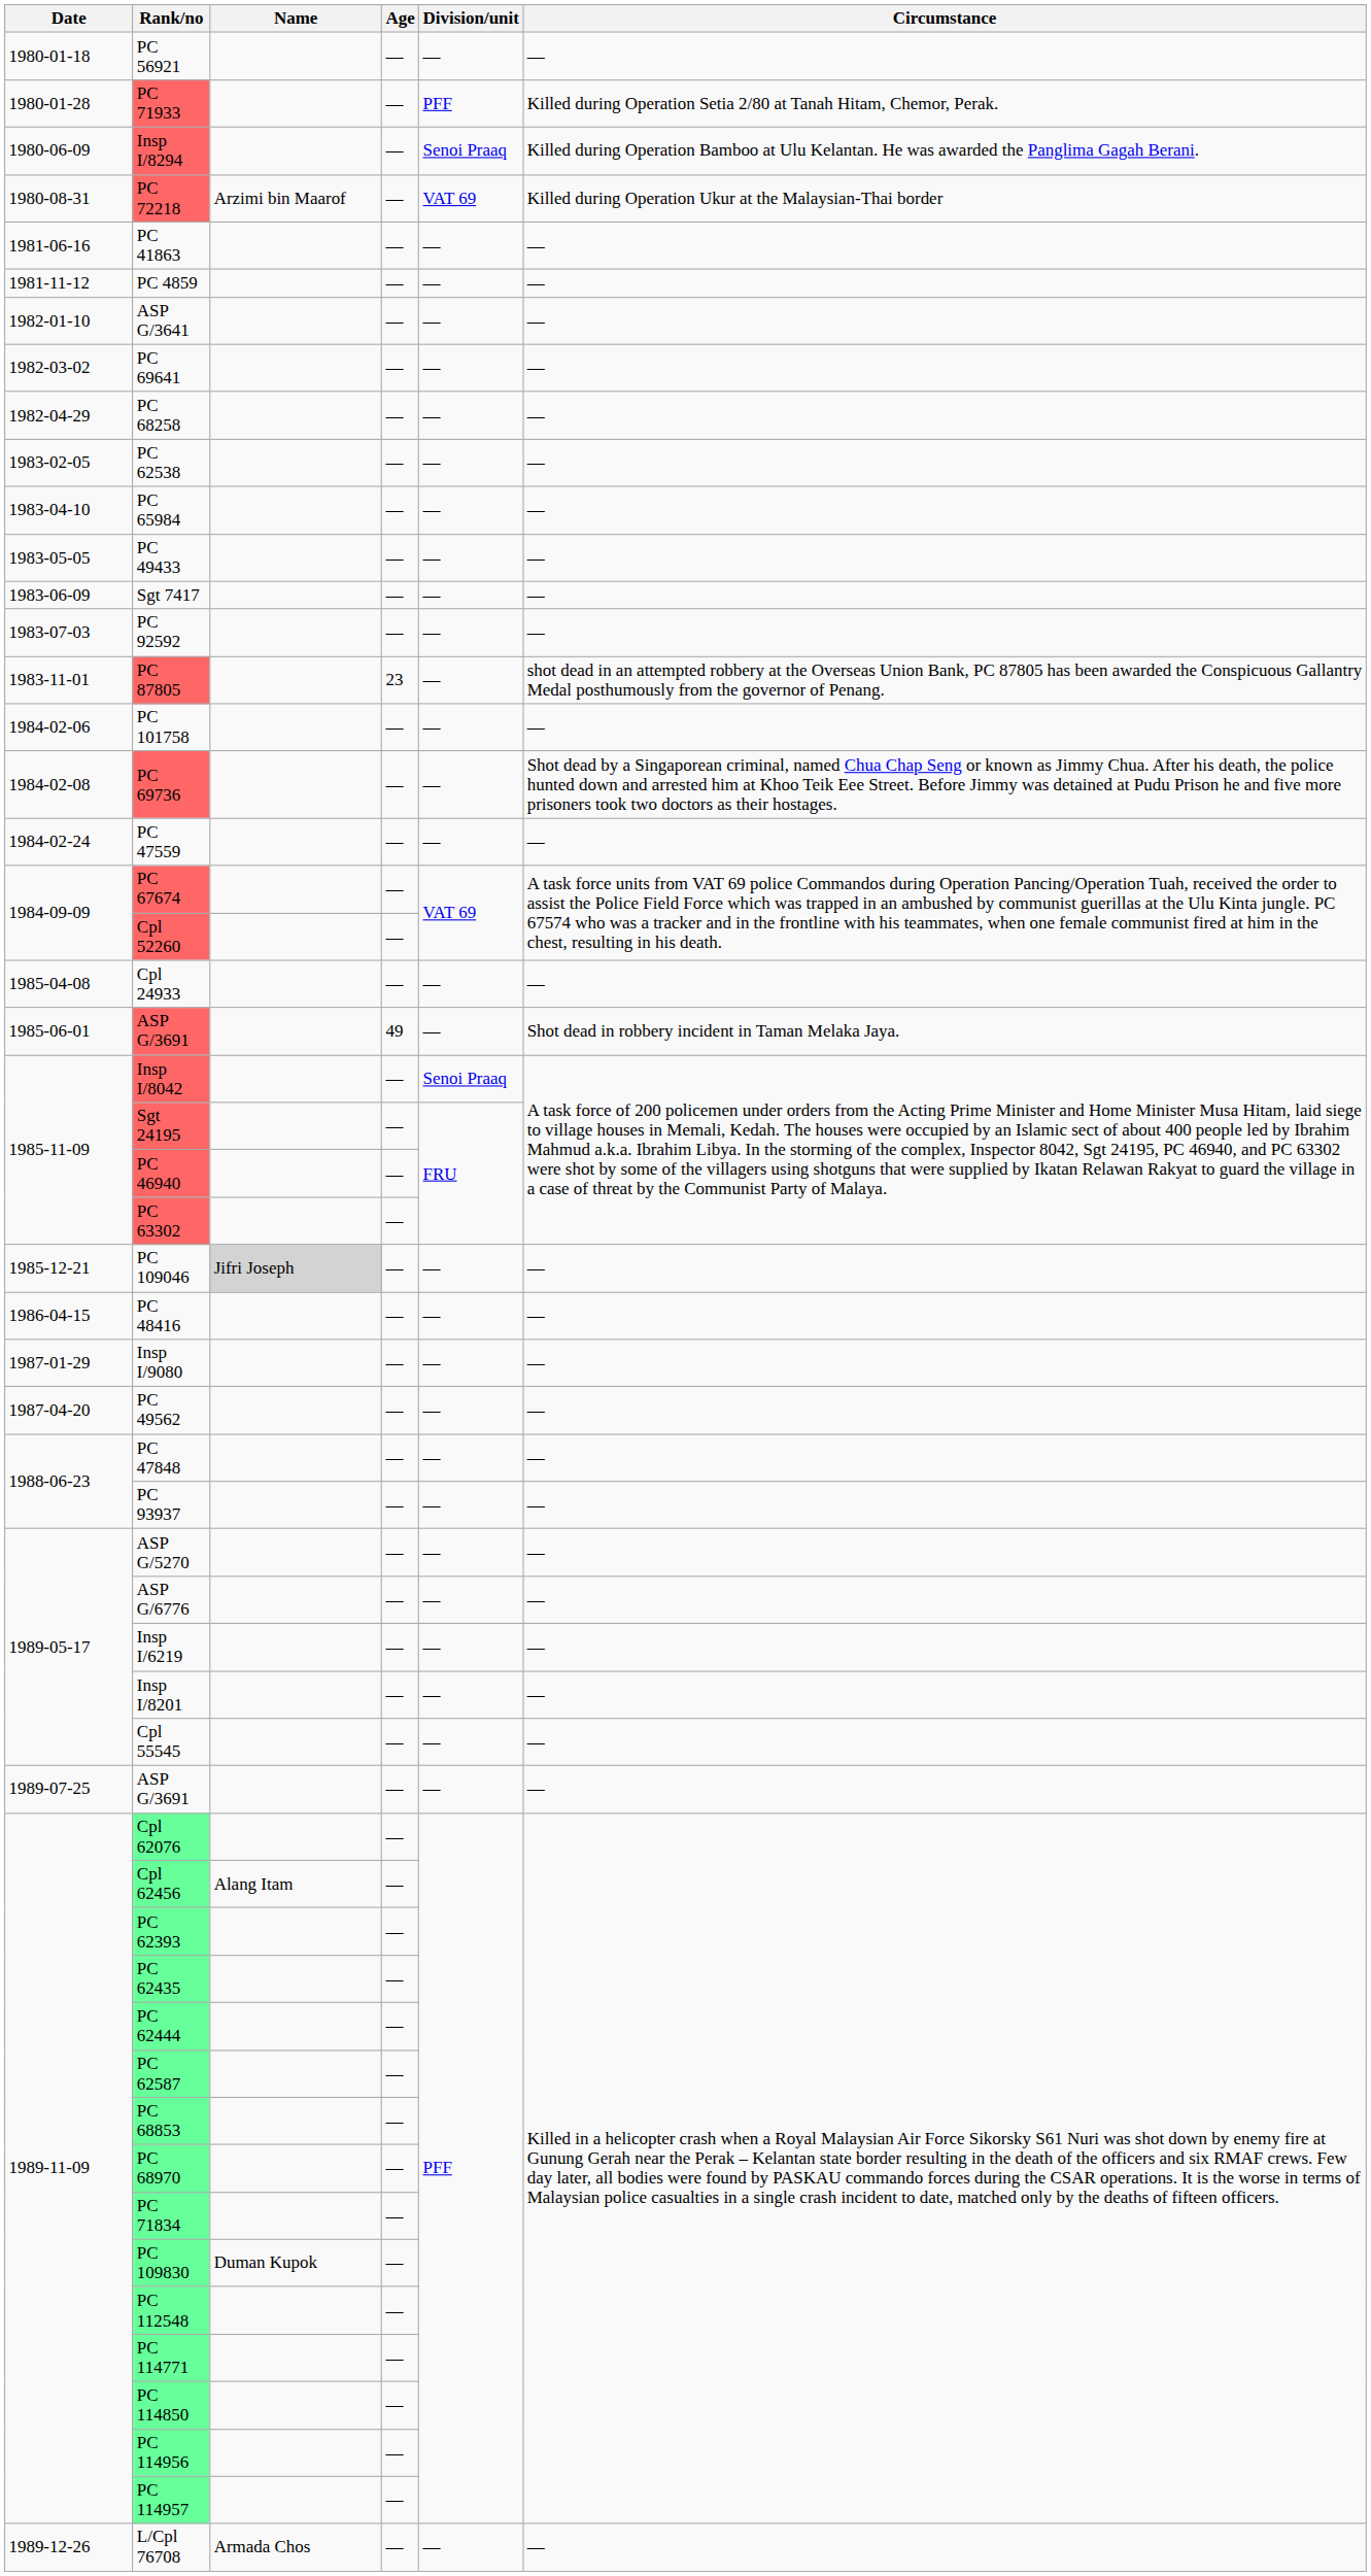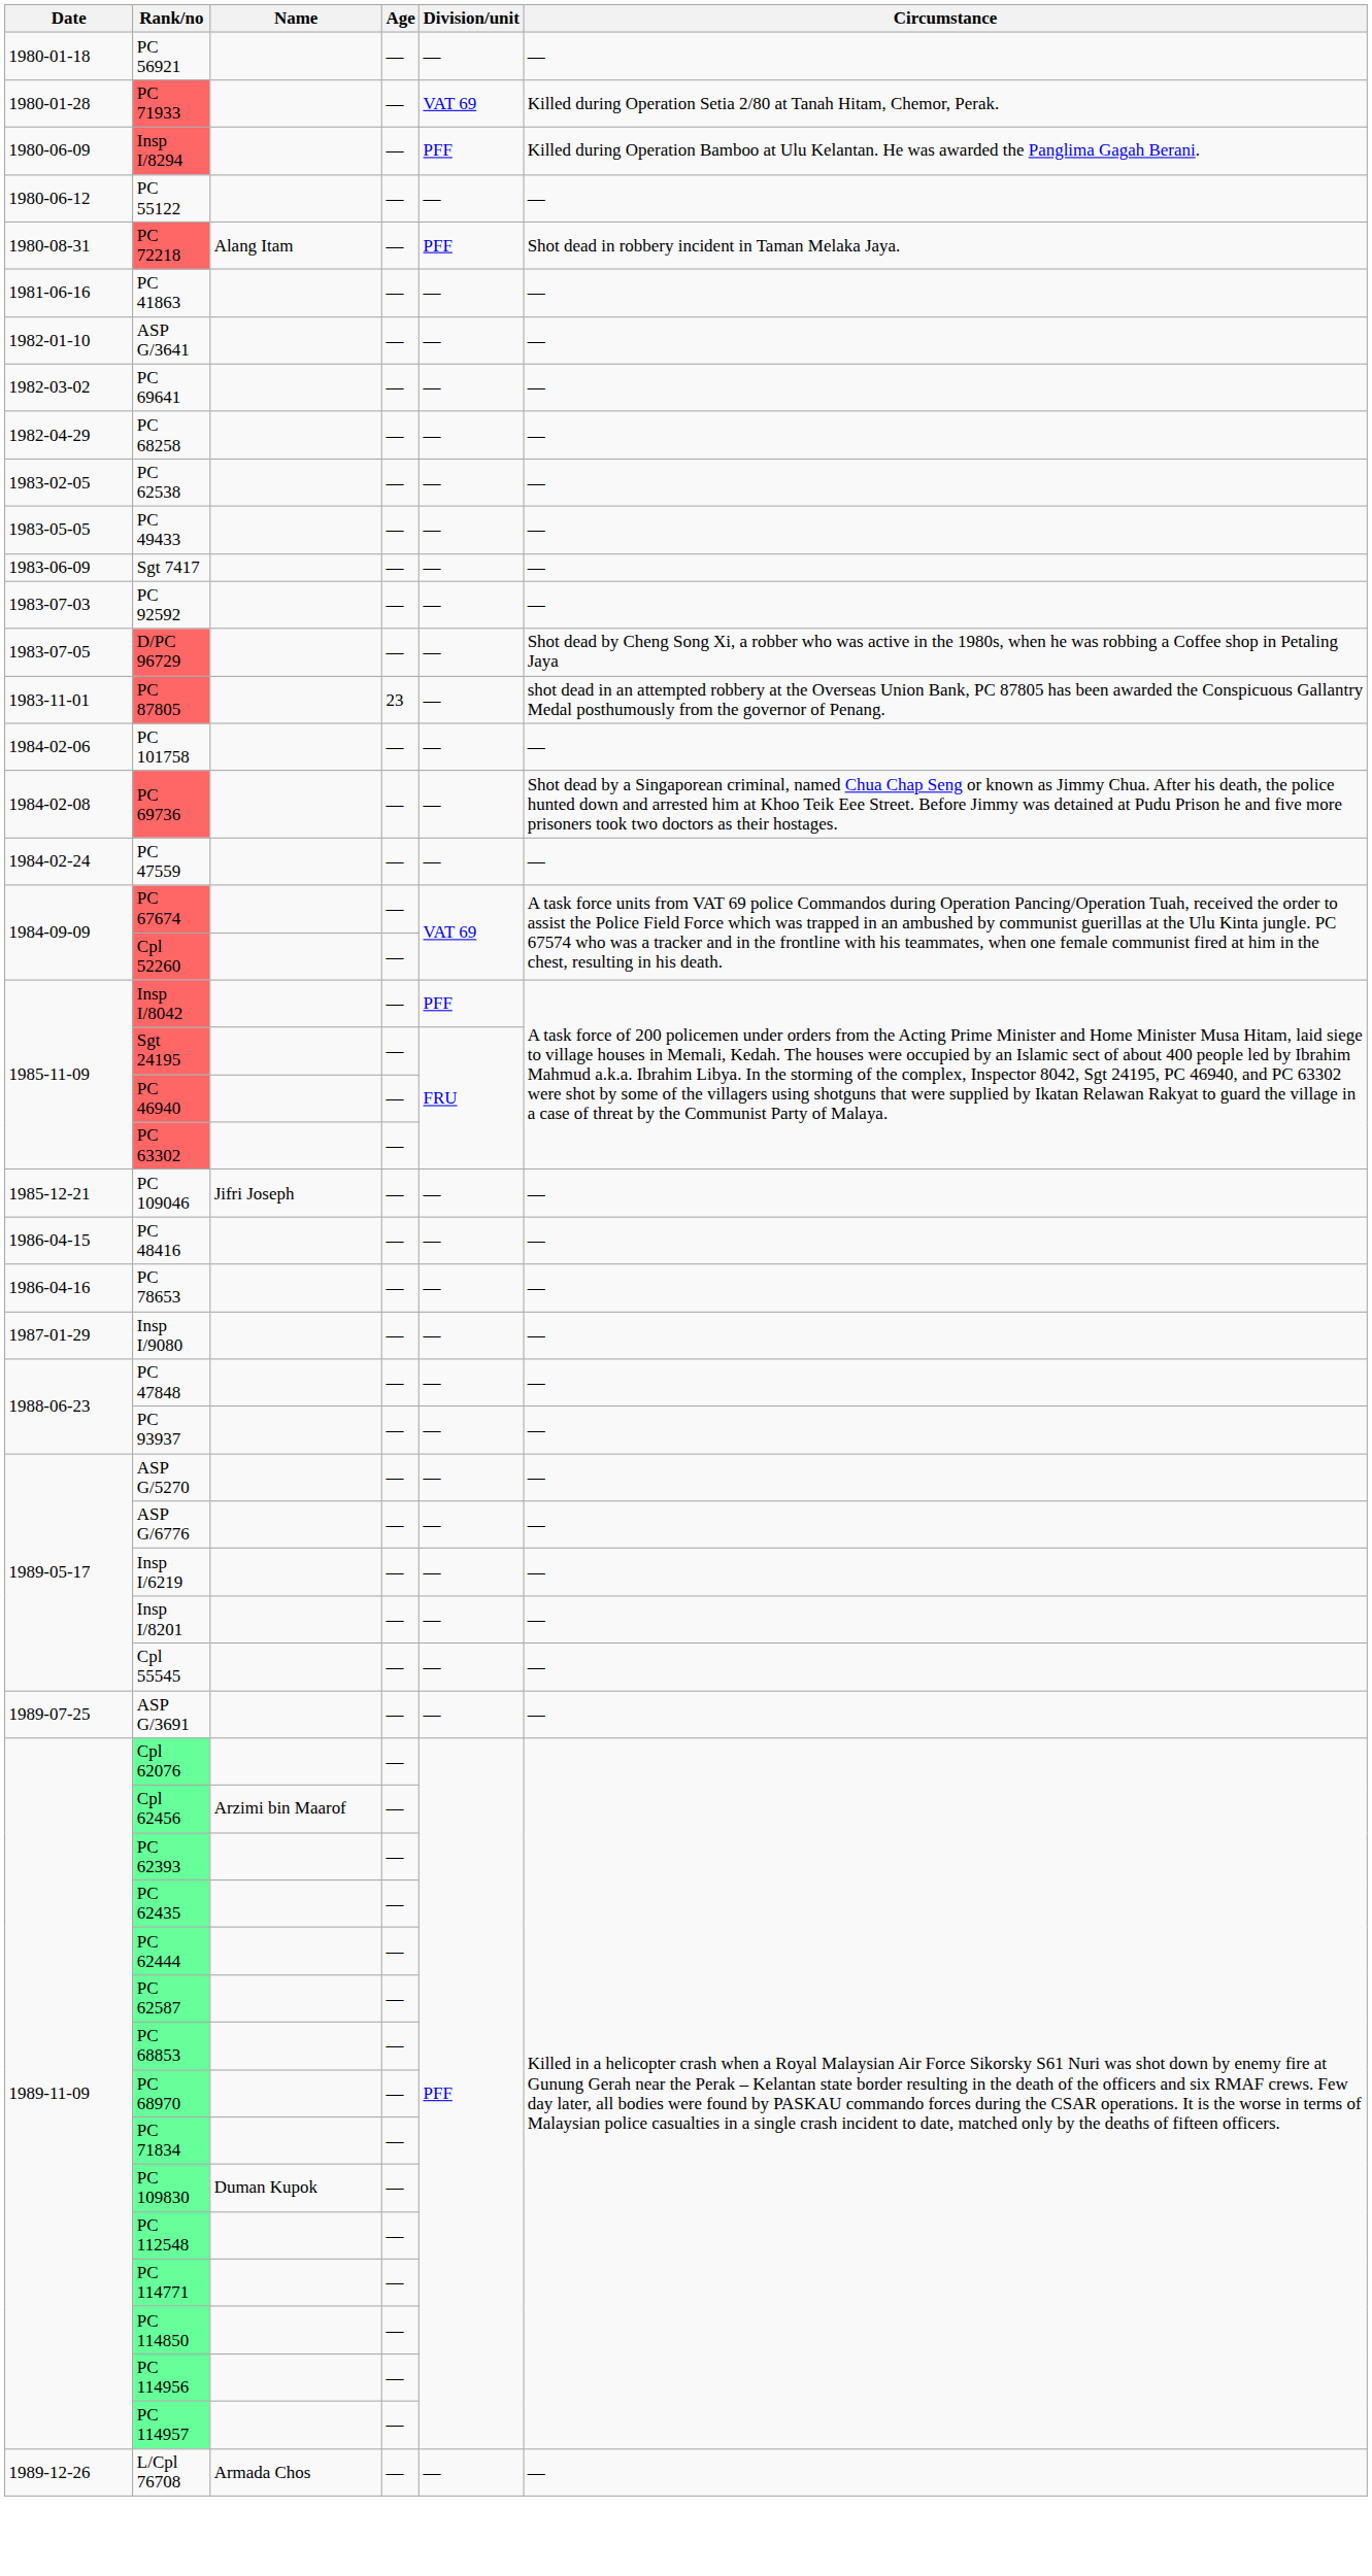PC 71933 | Division/unit: PFF -> VAT 69
Insp I/8294 | Division/unit: Senoi Praaq -> PFF
+ row: 1980-06-12 | PC 55122 | — | — | —
PC 72218 | Name: Arzimi bin Maarof -> Alang Itam
PC 72218 | Division/unit: VAT 69 -> PFF
PC 72218 | Circumstance: Killed during Operation Ukur at the Malaysian-Thai border -> Shot dead in robbery incident in Taman Melaka Jaya.
- row: 1981-11-12 | PC 4859 | — | — | —
- row: 1983-04-10 | PC 65984 | — | — | —
+ row: 1983-07-05 | D/PC 96729 | — | — | Shot dead by Cheng Song Xi, a robber who was active in the 1980s, when he was robbing a Coffee shop in Petaling Jaya
- row: 1985-04-08 | Cpl 24933 | — | — | —
- row: 1985-06-01 | ASP G/3691 | 49 | — | Shot dead in robbery incident in Taman Melaka Jaya.
Insp I/8042 | Division/unit: Senoi Praaq -> PFF
PC 109046 | Name: lightgrey background -> no background
+ row: 1986-04-16 | PC 78653 | — | — | —
- row: 1987-04-20 | PC 49562 | — | — | —
Cpl 62456 | Name: Alang Itam -> Arzimi bin Maarof
